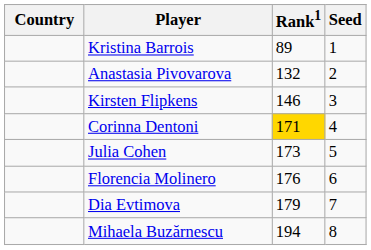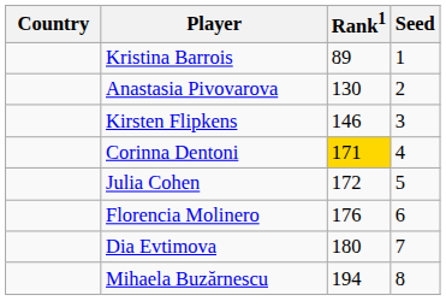Anastasia Pivovarova | Rank1: 132 -> 130
Julia Cohen | Rank1: 173 -> 172
Dia Evtimova | Rank1: 179 -> 180
